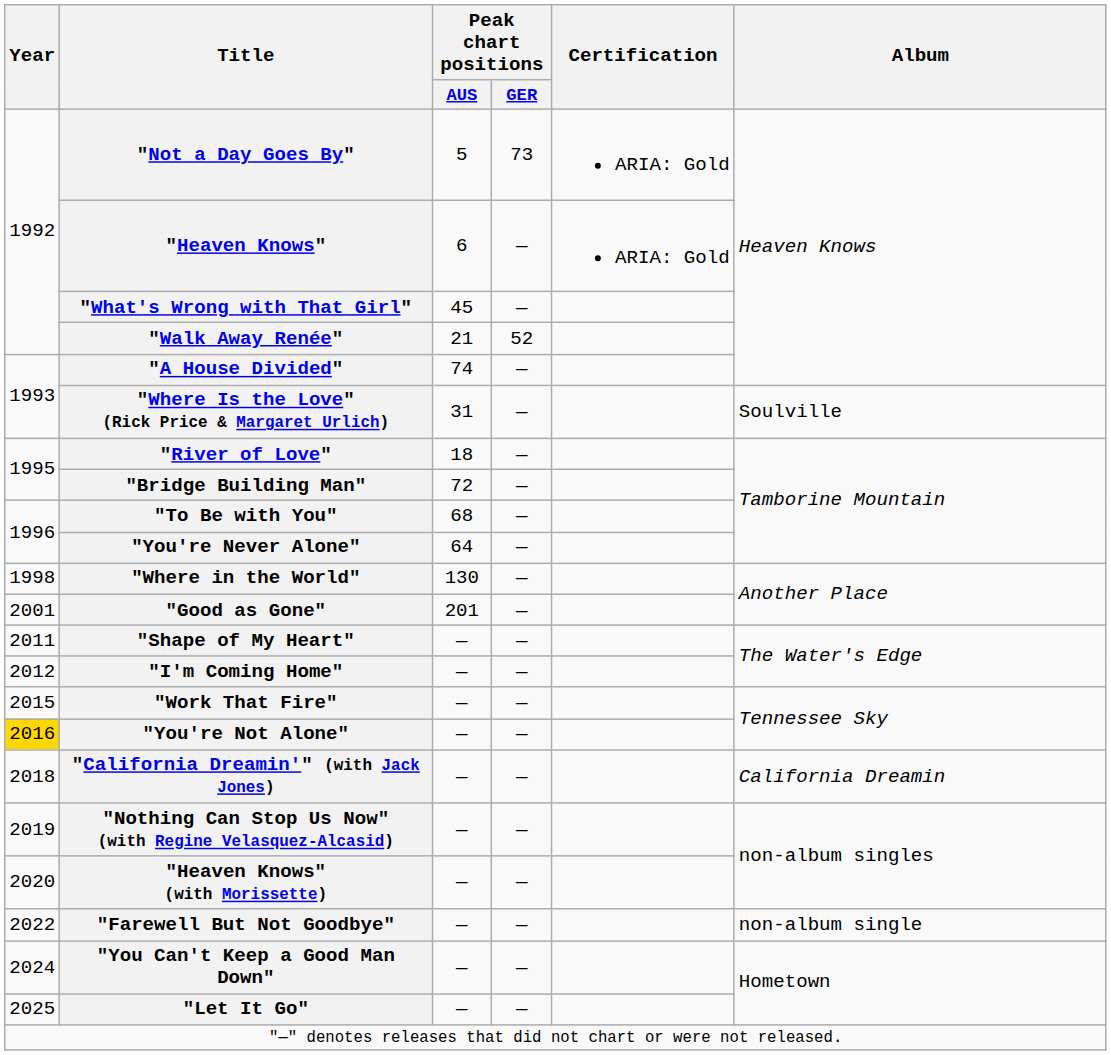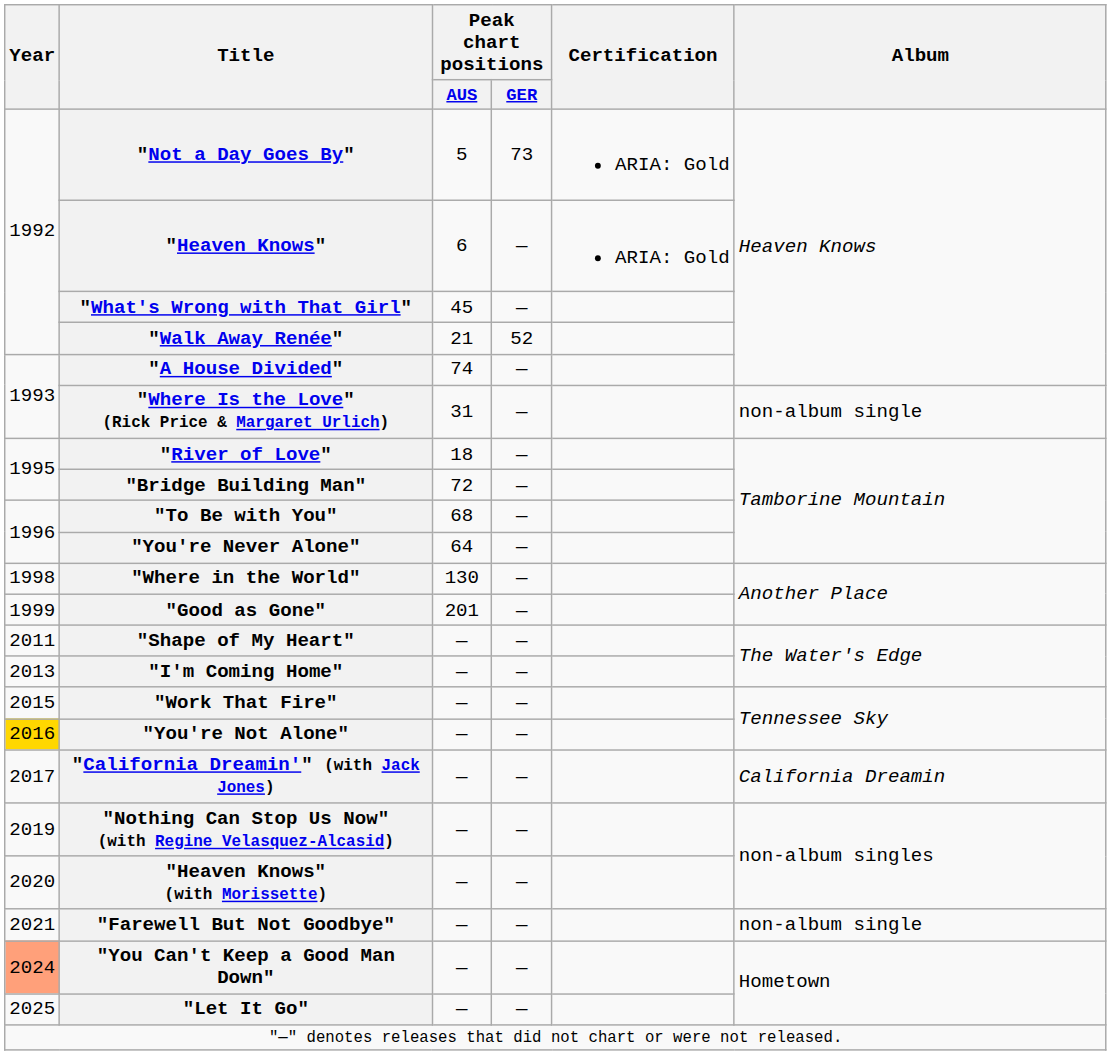"Where Is the Love" (Rick Price & Margaret Urlich) | Album: Soulville -> non-album single
"Good as Gone" | Year: 2001 -> 1999
"I'm Coming Home" | Year: 2012 -> 2013
"California Dreamin'" (with Jack Jones) | Year: 2018 -> 2017
"Farewell But Not Goodbye" | Year: 2022 -> 2021
"You Can't Keep a Good Man Down" | Year: no background -> lightsalmon background
